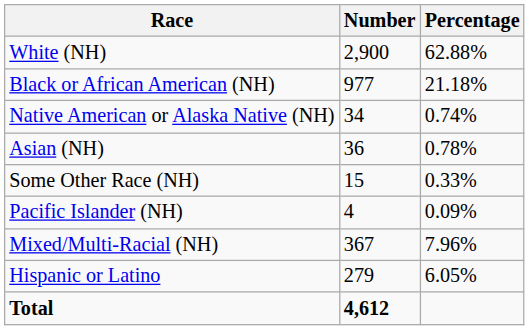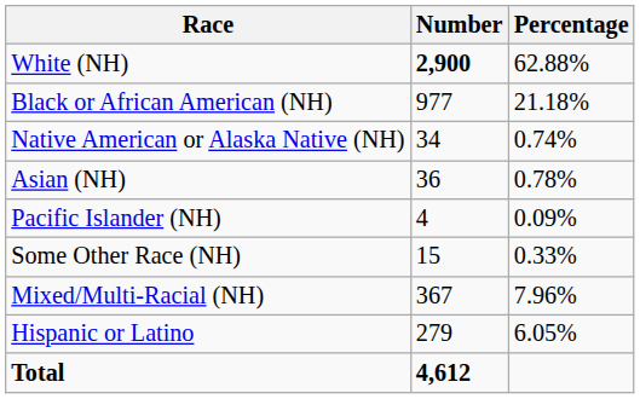White (NH) | Number: normal -> bold
rows swapped: Pacific Islander (NH) <-> Some Other Race (NH)
